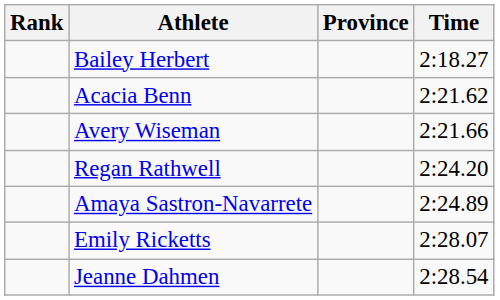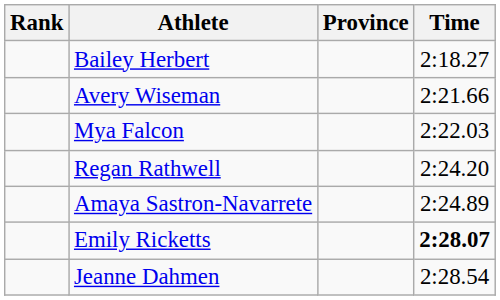- row: Acacia Benn | 2:21.62
+ row: Mya Falcon | 2:22.03
Emily Ricketts | Time: normal -> bold
